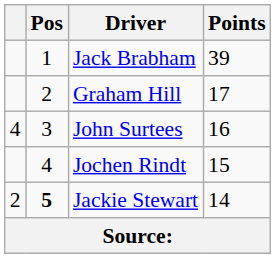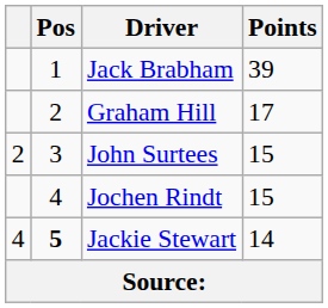John Surtees | column 1: 4 -> 2
John Surtees | Points: 16 -> 15
Jackie Stewart | column 1: 2 -> 4
